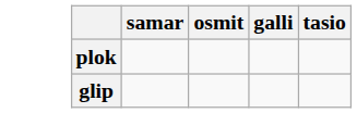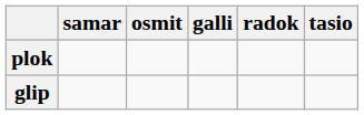+ column: radok
